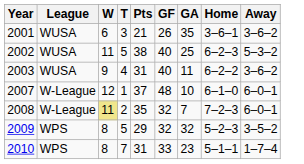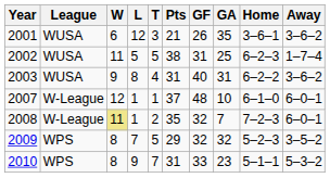+ column: L | 12 | 5 | 8 | 1 | 1 | 7 | 9
2002 | GF: 40 -> 31
2002 | Away: 5–3–2 -> 1–7–4
2003 | GA: 11 -> 31
2010 | Away: 1–7–4 -> 5–3–2
